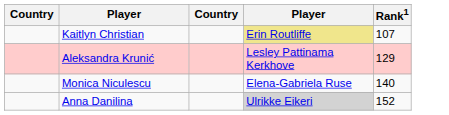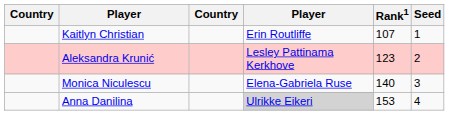+ column: Seed | 1 | 2 | 3 | 4
Kaitlyn Christian | column 4: khaki background -> no background
Aleksandra Krunić | Rank1: 129 -> 123
Anna Danilina | Rank1: 152 -> 153
